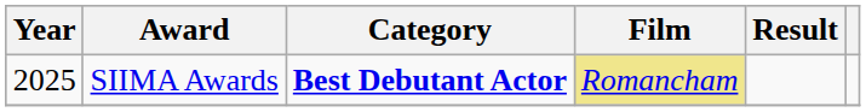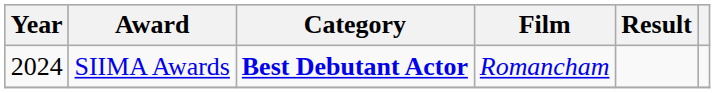SIIMA Awards | Year: 2025 -> 2024
SIIMA Awards | Film: khaki background -> no background
